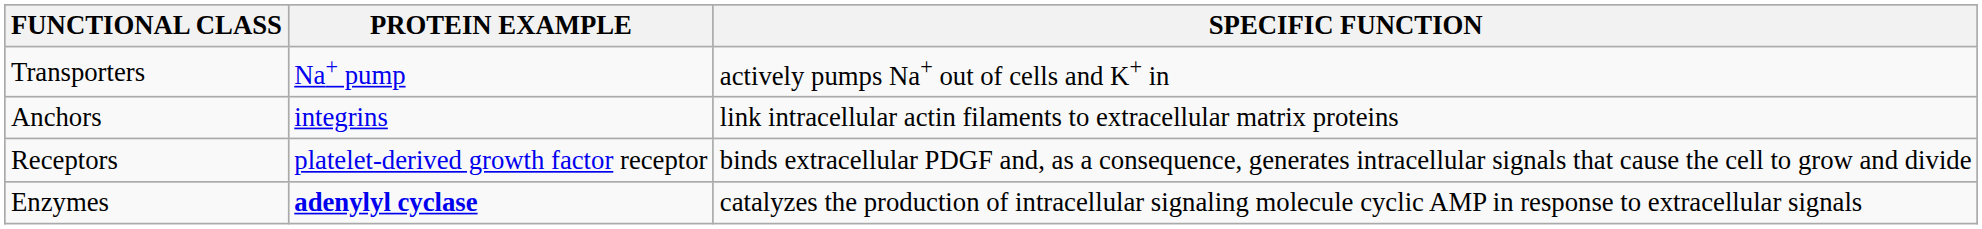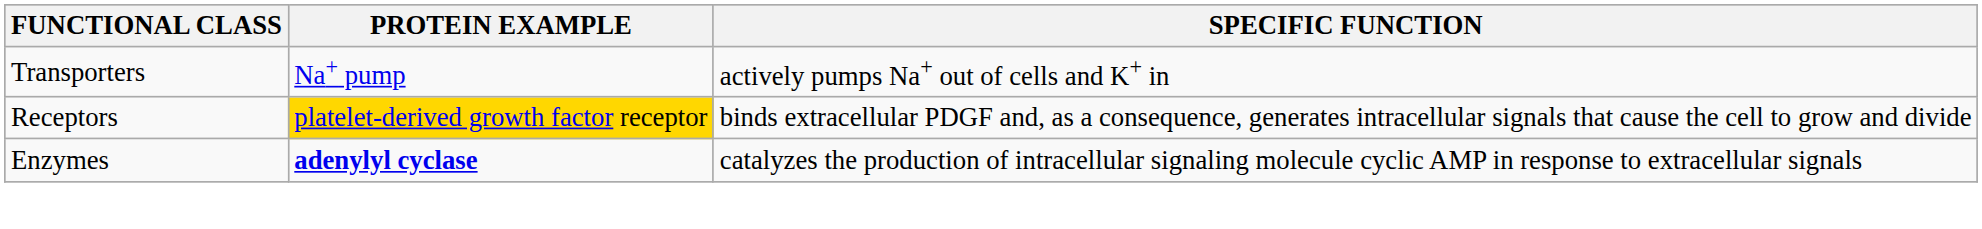- row: Anchors | integrins | link intracellular actin filaments to extracellular matrix proteins
Receptors | PROTEIN EXAMPLE: no background -> gold background
